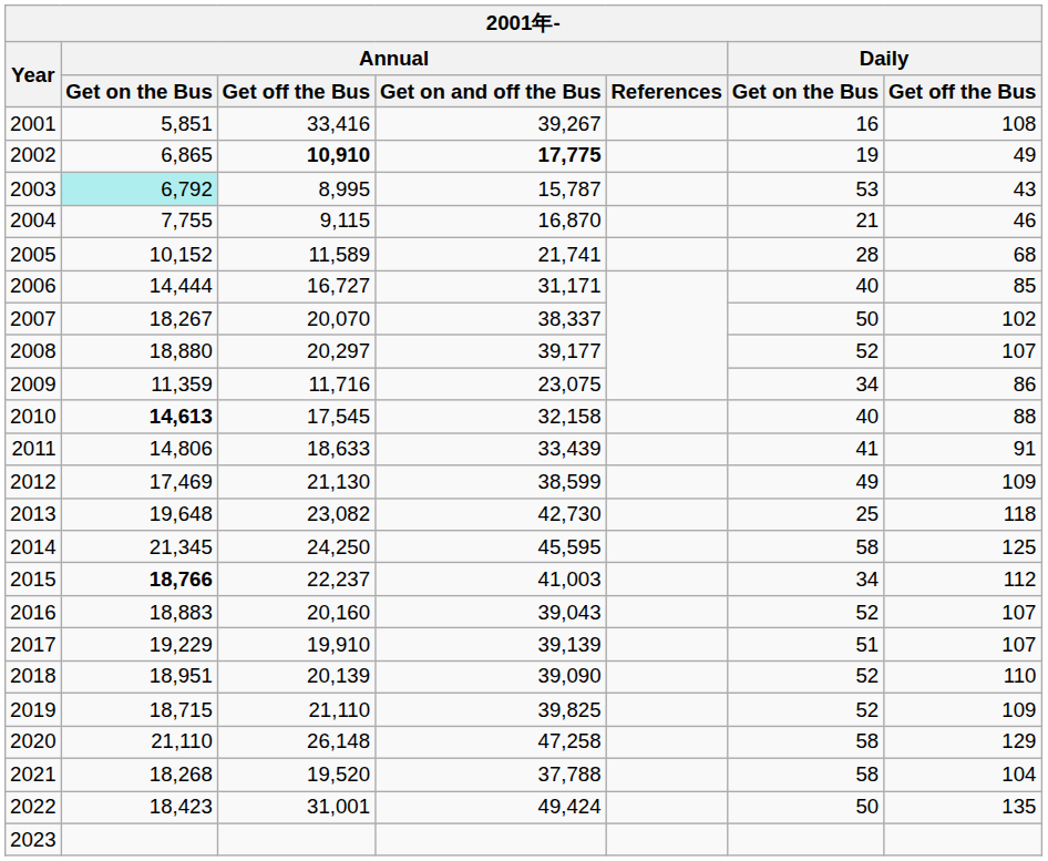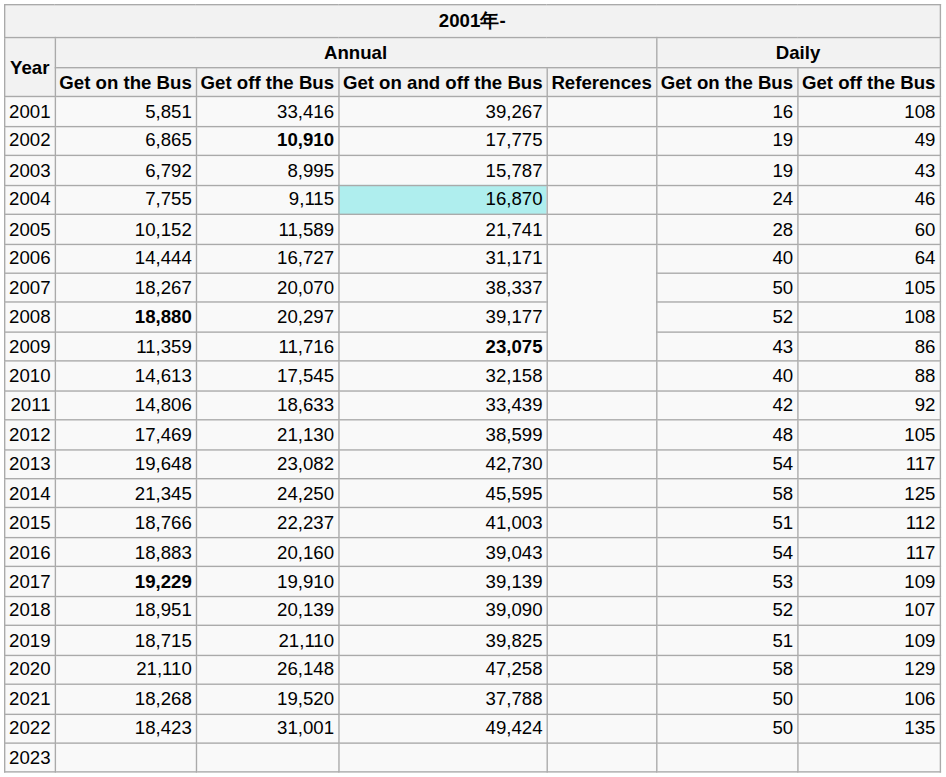2002 | Annual / Get on and off the Bus: bold -> normal
2003 | Annual / Get on the Bus: paleturquoise background -> no background
2003 | Daily / Get on the Bus: 53 -> 19
2004 | Annual / Get on and off the Bus: no background -> paleturquoise background
2004 | Daily / Get on the Bus: 21 -> 24
2005 | Daily / Get off the Bus: 68 -> 60
2006 | Daily / Get off the Bus: 85 -> 64
2007 | Daily / Get off the Bus: 102 -> 105
2008 | Annual / Get on the Bus: normal -> bold
2008 | Daily / Get off the Bus: 107 -> 108
2009 | Annual / Get on and off the Bus: normal -> bold
2009 | Daily / Get on the Bus: 34 -> 43
2010 | Annual / Get on the Bus: bold -> normal
2011 | Daily / Get on the Bus: 41 -> 42
2011 | Daily / Get off the Bus: 91 -> 92
2012 | Daily / Get on the Bus: 49 -> 48
2012 | Daily / Get off the Bus: 109 -> 105
2013 | Daily / Get on the Bus: 25 -> 54
2013 | Daily / Get off the Bus: 118 -> 117
2015 | Annual / Get on the Bus: bold -> normal
2015 | Daily / Get on the Bus: 34 -> 51
2016 | Daily / Get on the Bus: 52 -> 54
2016 | Daily / Get off the Bus: 107 -> 117
2017 | Annual / Get on the Bus: normal -> bold
2017 | Daily / Get on the Bus: 51 -> 53
2017 | Daily / Get off the Bus: 107 -> 109
2018 | Daily / Get off the Bus: 110 -> 107
2019 | Daily / Get on the Bus: 52 -> 51
2021 | Daily / Get on the Bus: 58 -> 50
2021 | Daily / Get off the Bus: 104 -> 106
